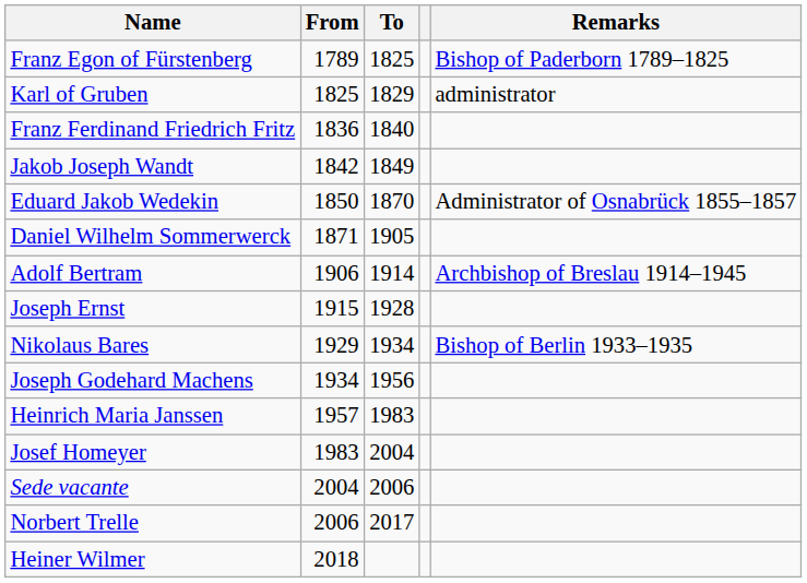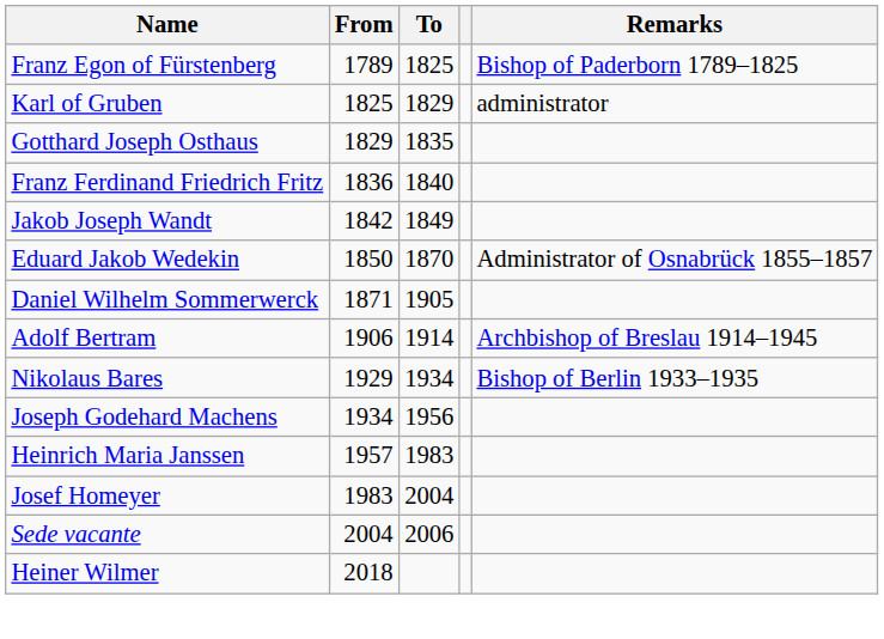+ row: Gotthard Joseph Osthaus | 1829 | 1835
- row: Joseph Ernst | 1915 | 1928
- row: Norbert Trelle | 2006 | 2017
